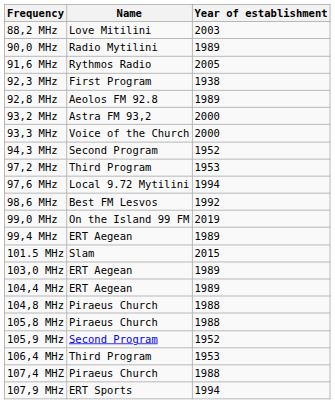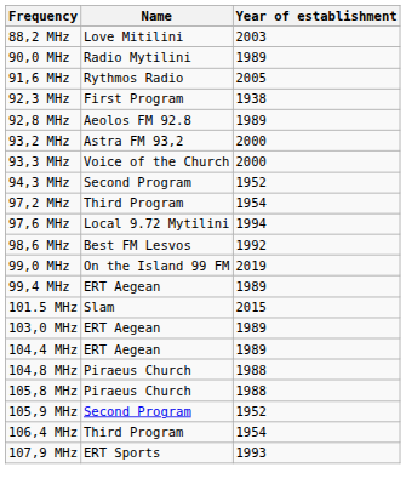97,2 MHz | Year of establishment: 1953 -> 1954
106,4 MHz | Year of establishment: 1953 -> 1954
- row: 107,4 MHZ | Piraeus Church | 1988
107,9 MHz | Year of establishment: 1994 -> 1993
